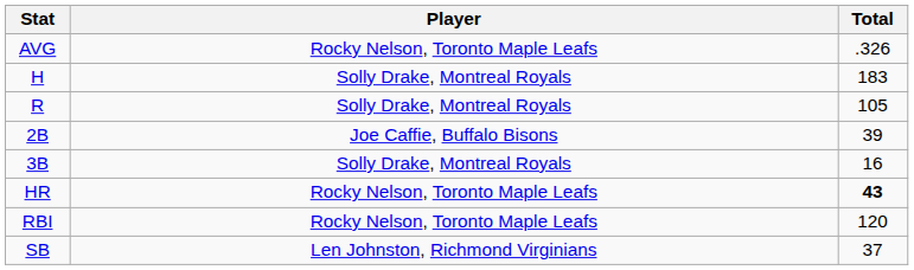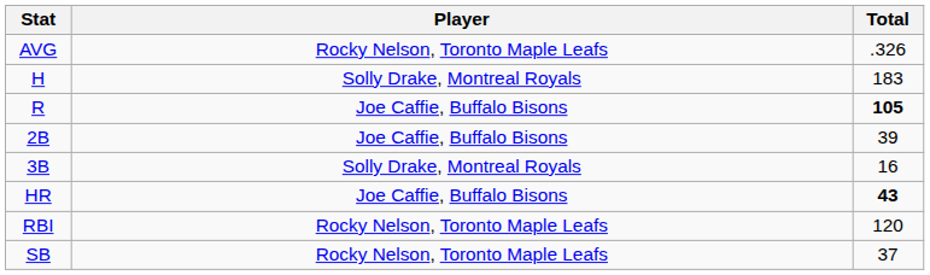R | Player: Solly Drake, Montreal Royals -> Joe Caffie, Buffalo Bisons
R | Total: normal -> bold
HR | Player: Rocky Nelson, Toronto Maple Leafs -> Joe Caffie, Buffalo Bisons
SB | Player: Len Johnston, Richmond Virginians -> Rocky Nelson, Toronto Maple Leafs
